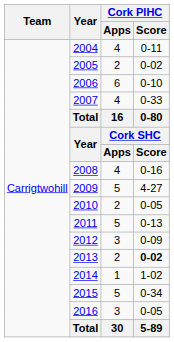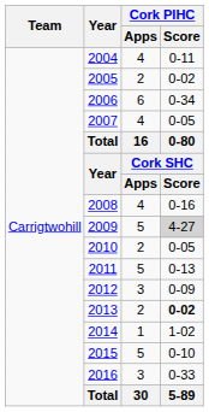2006 | Cork PIHC / Score: 0-10 -> 0-34
2007 | Cork PIHC / Score: 0-33 -> 0-05
2009 | Cork PIHC / Score: no background -> lightgrey background
2015 | Cork PIHC / Score: 0-34 -> 0-10
2016 | Cork PIHC / Score: 0-05 -> 0-33
